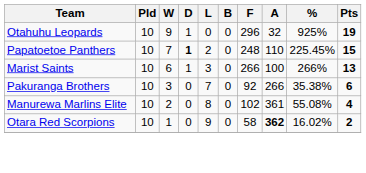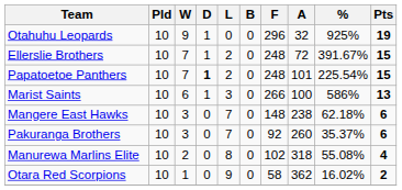+ row: Ellerslie Brothers | 10 | 7 | 1 | 2 | 0 | 248 | 72 | 391.67% | 15
Papatoetoe Panthers | A: 110 -> 101
Papatoetoe Panthers | %: 225.45% -> 225.54%
Marist Saints | %: 266% -> 586%
+ row: Mangere East Hawks | 10 | 3 | 0 | 7 | 0 | 148 | 238 | 62.18% | 6
Pakuranga Brothers | A: 266 -> 260
Pakuranga Brothers | %: 35.38% -> 35.37%
Manurewa Marlins Elite | A: 361 -> 318
Otara Red Scorpions | A: bold -> normal
